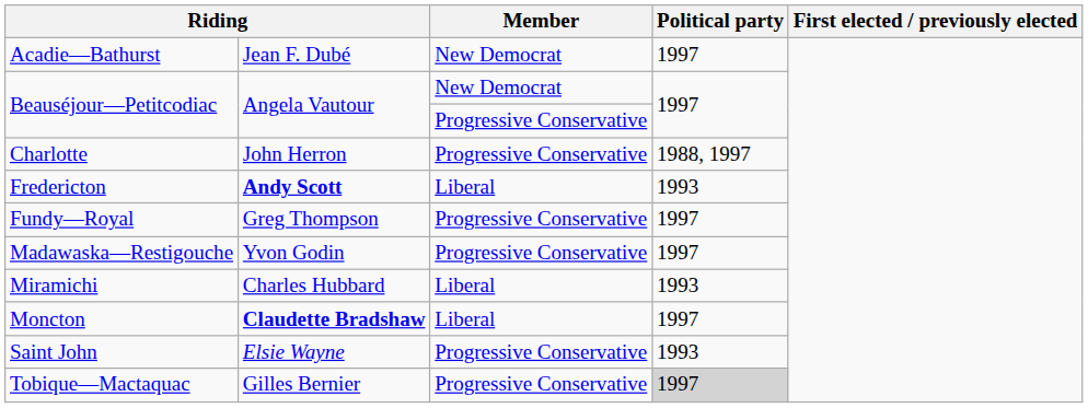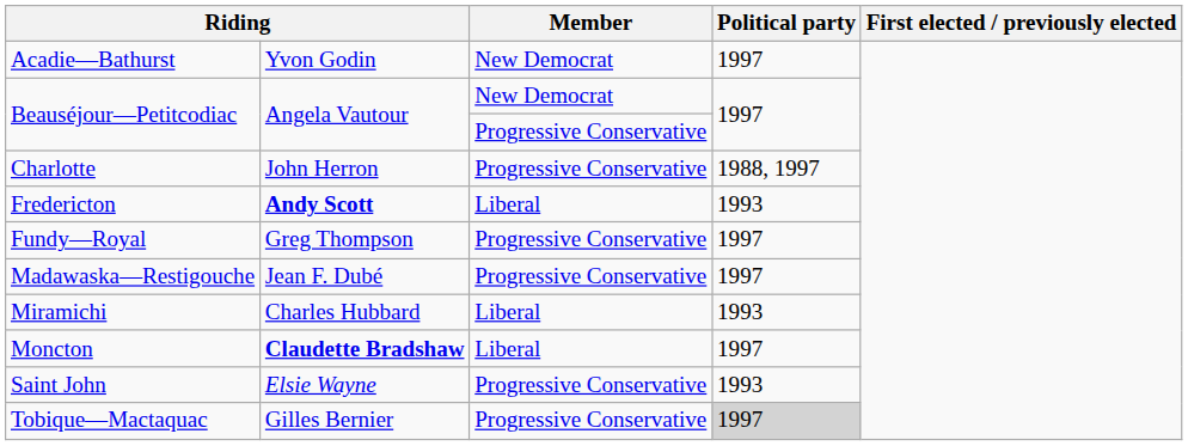Acadie—Bathurst | column 2: Jean F. Dubé -> Yvon Godin
Madawaska—Restigouche | column 2: Yvon Godin -> Jean F. Dubé
